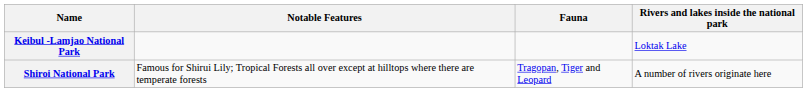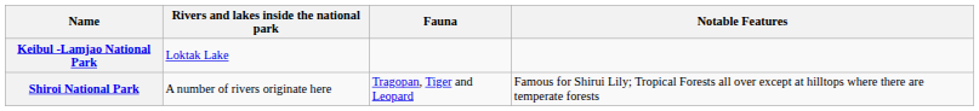columns swapped: Notable Features <-> Rivers and lakes inside the national park
